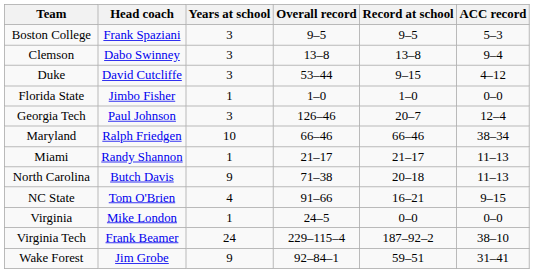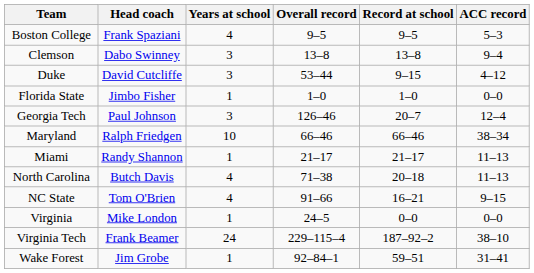Boston College | Years at school: 3 -> 4
North Carolina | Years at school: 9 -> 4
Wake Forest | Years at school: 9 -> 1
